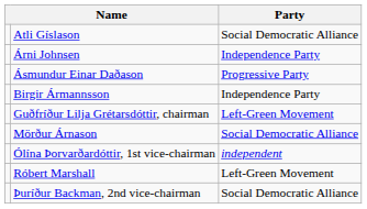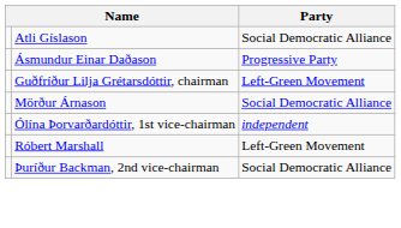- row: Árni Johnsen | Independence Party
- row: Birgir Ármannsson | Independence Party
